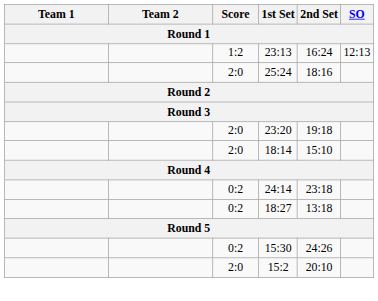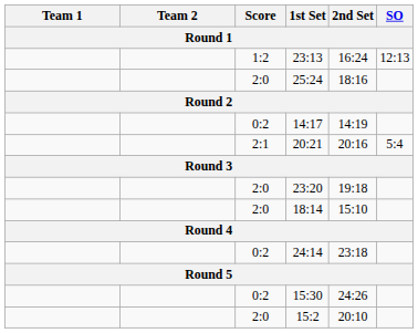+ row: 0:2 | 14:17 | 14:19
+ row: 2:1 | 20:21 | 20:16 | 5:4
- row: 0:2 | 18:27 | 13:18
